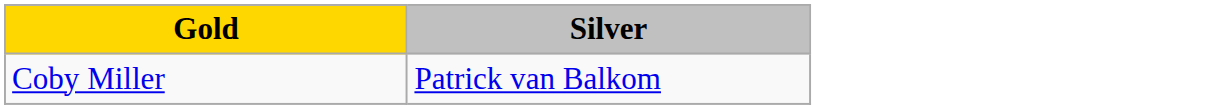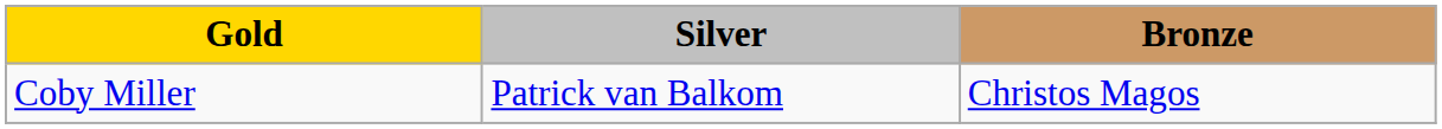+ column: Bronze | Christos Magos
